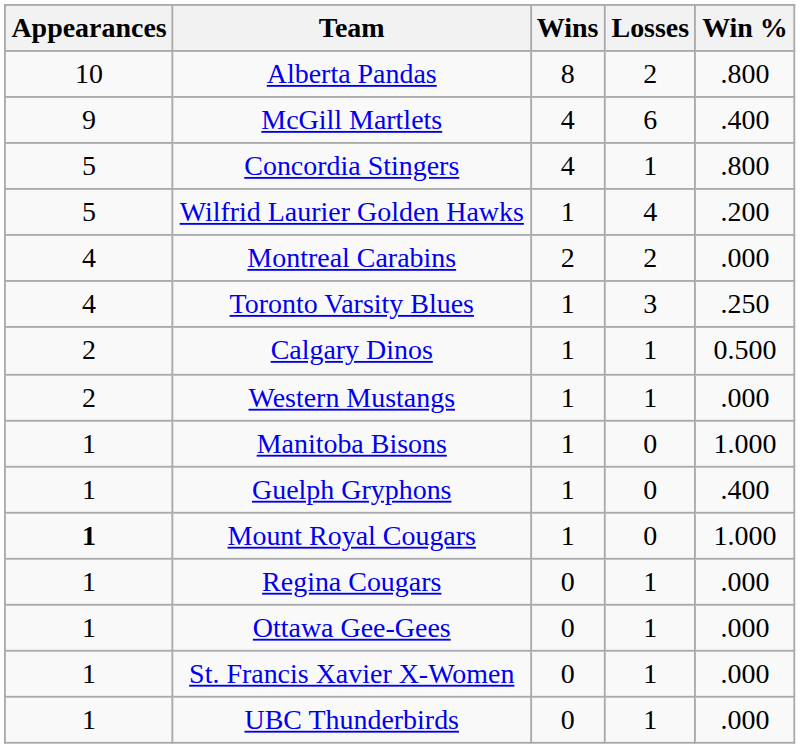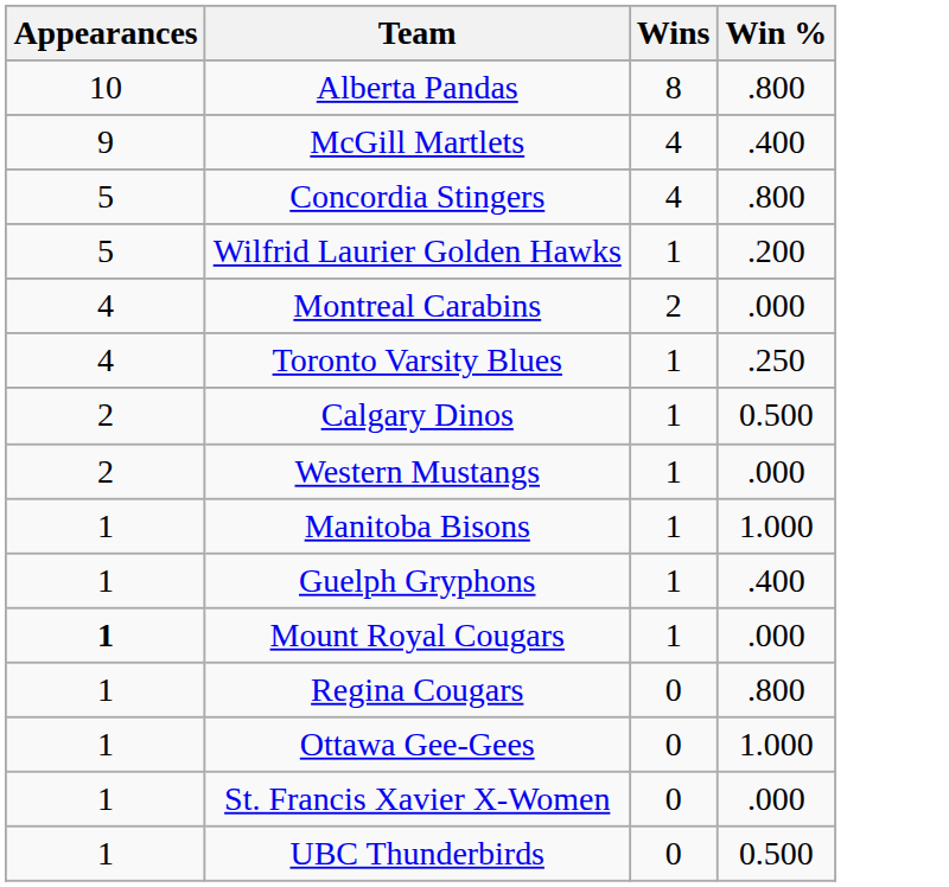- column: Losses | 2 | 6 | 1 | 4 | 2 | 3 | 1 | 1 | 0 | 0 | 0 | 1 | 1 | 1 | 1
Mount Royal Cougars | Win %: 1.000 -> .000
Regina Cougars | Win %: .000 -> .800
Ottawa Gee-Gees | Win %: .000 -> 1.000
UBC Thunderbirds | Win %: .000 -> 0.500
